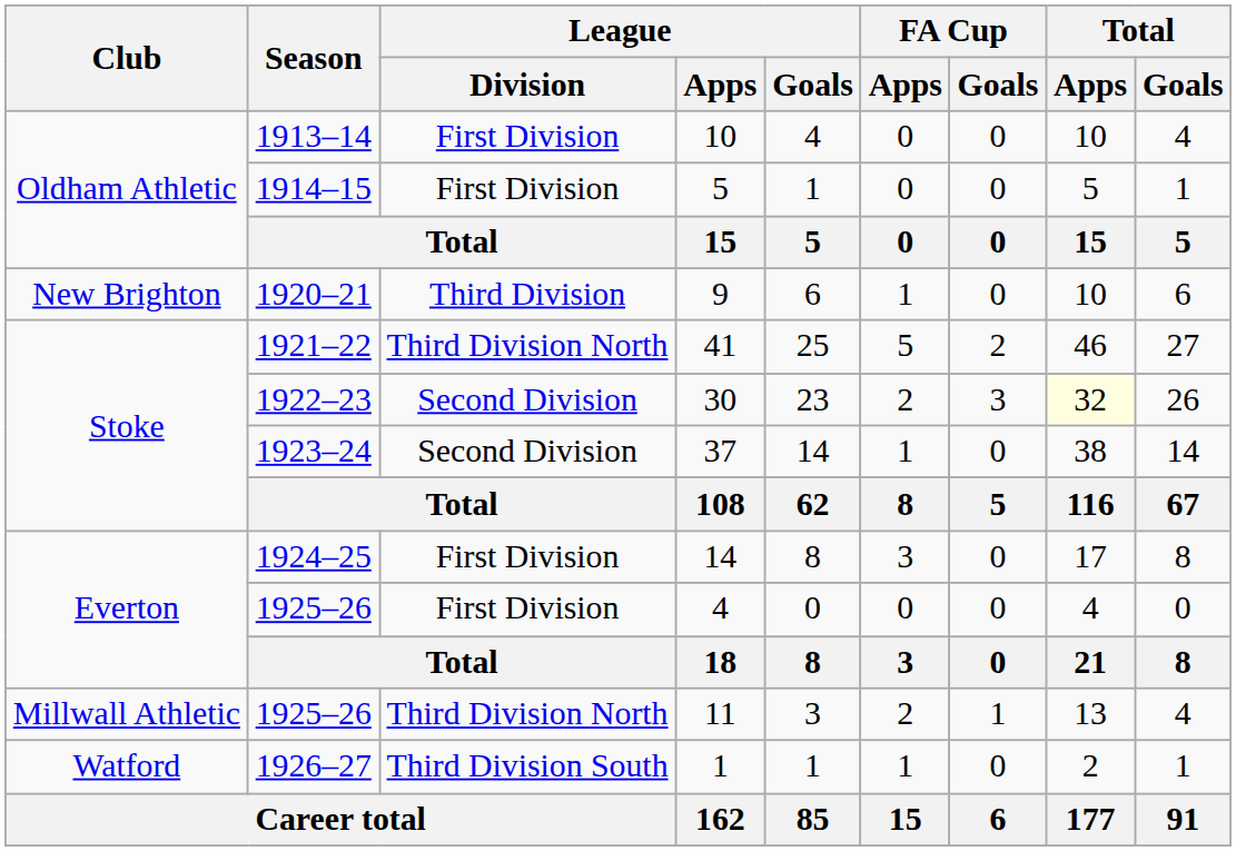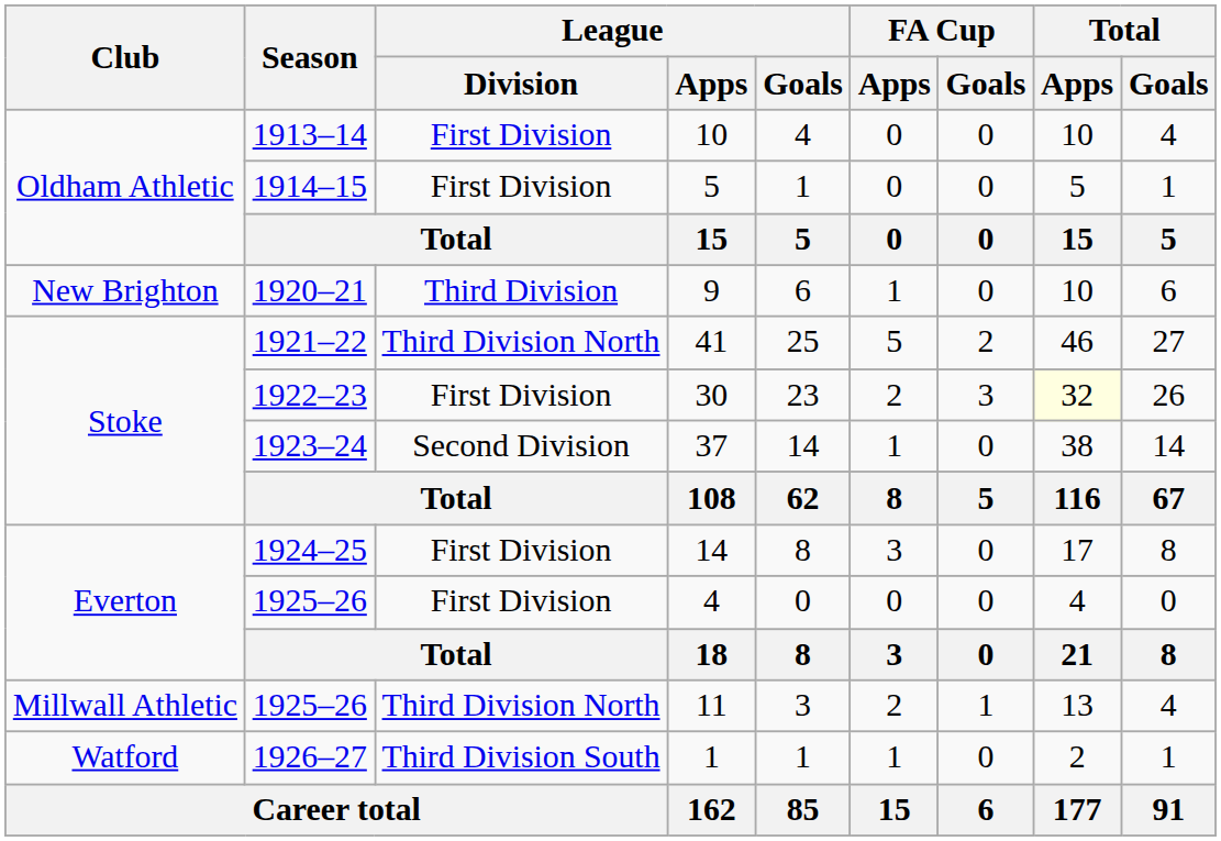30 | League / Division: Second Division -> First Division
